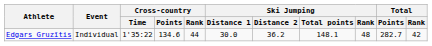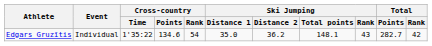Edgars Gruzītis | Cross-country / Rank: 44 -> 54
Edgars Gruzītis | Ski Jumping / Distance 1: 30.0 -> 35.0
Edgars Gruzītis | Ski Jumping / Rank: 48 -> 43
